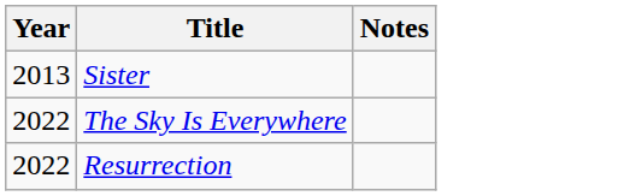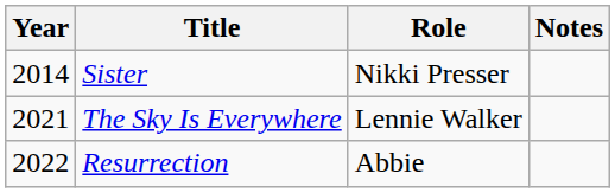+ column: Role | Nikki Presser | Lennie Walker | Abbie
Sister | Year: 2013 -> 2014
The Sky Is Everywhere | Year: 2022 -> 2021
